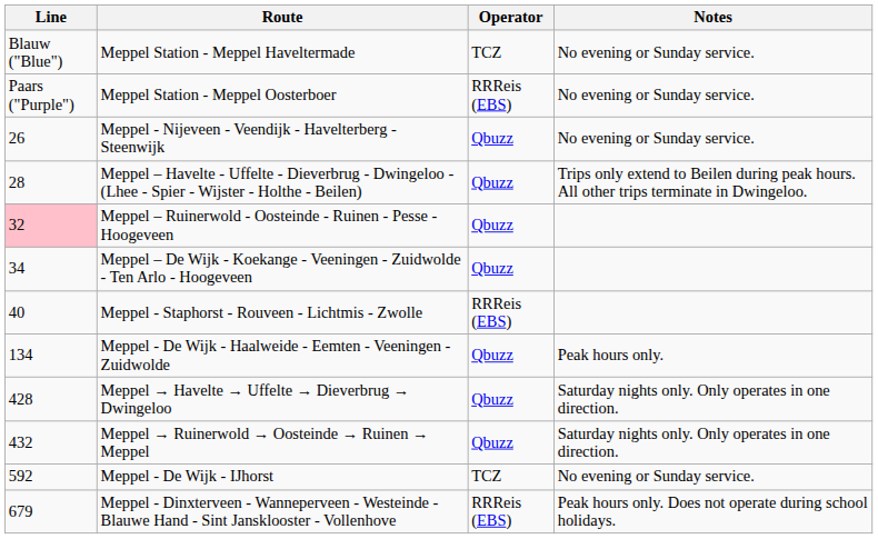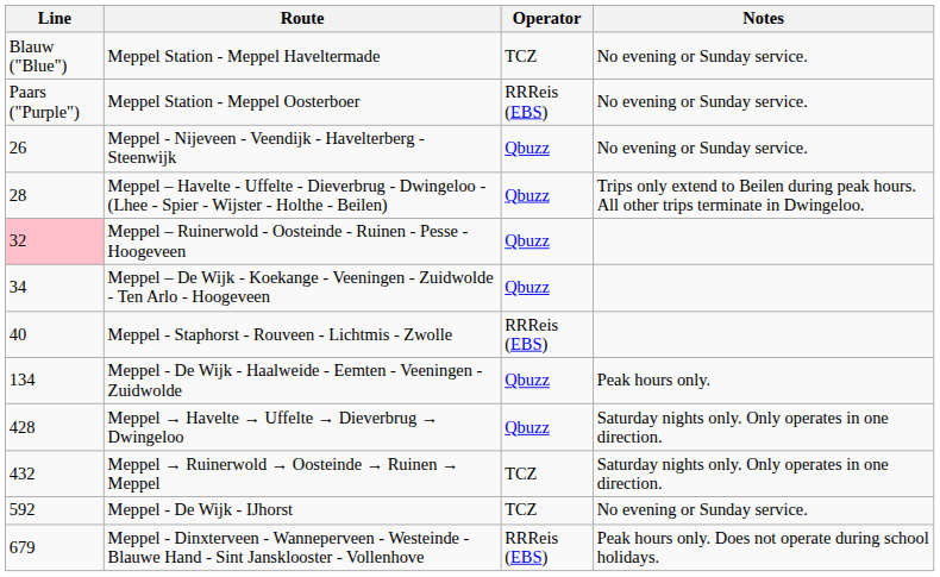Meppel → Ruinerwold → Oosteinde → Ruinen → Meppel | Operator: Qbuzz -> TCZ
